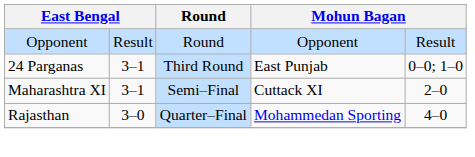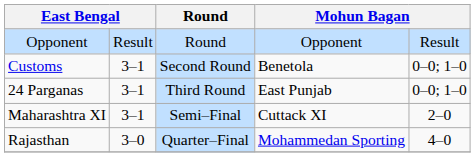+ row: Customs | 3–1 | Second Round | Benetola | 0–0; 1–0
